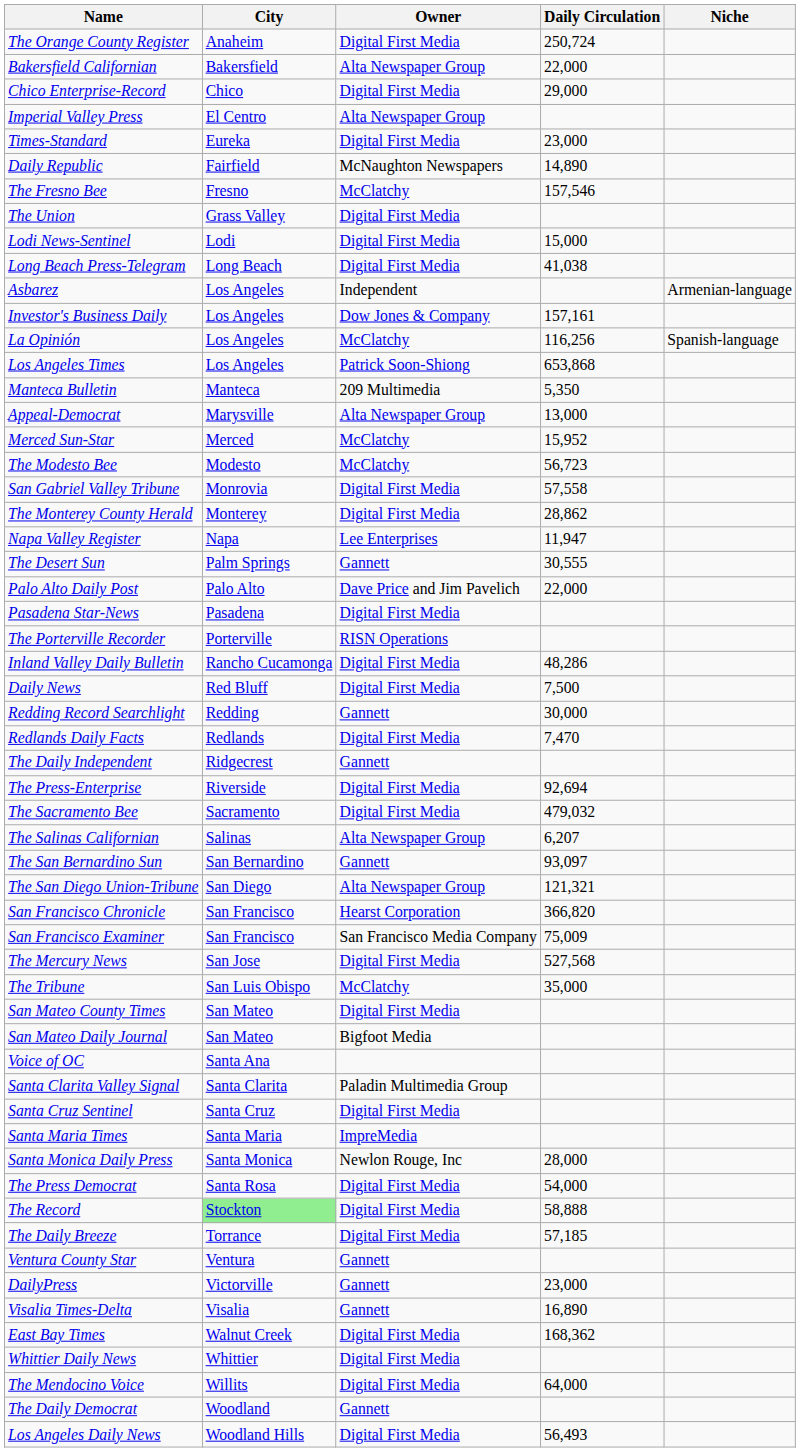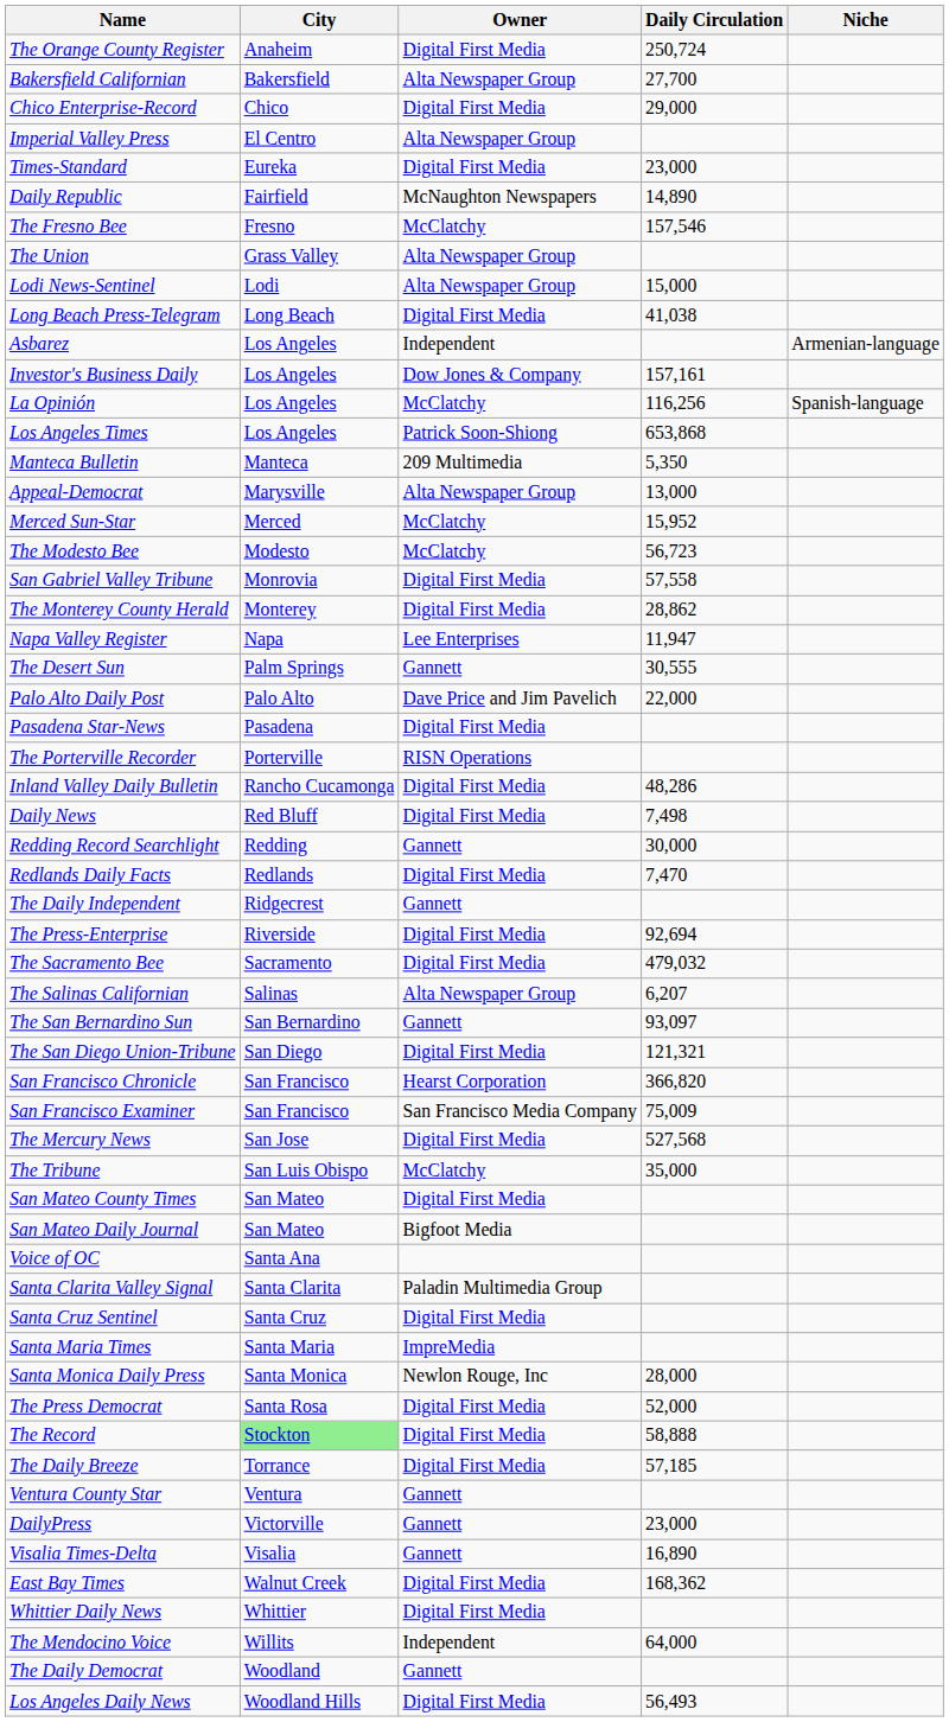Bakersfield Californian | Daily Circulation: 22,000 -> 27,700
The Union | Owner: Digital First Media -> Alta Newspaper Group
Lodi News-Sentinel | Owner: Digital First Media -> Alta Newspaper Group
Daily News | Daily Circulation: 7,500 -> 7,498
The San Diego Union-Tribune | Owner: Alta Newspaper Group -> Digital First Media
The Press Democrat | Daily Circulation: 54,000 -> 52,000
The Mendocino Voice | Owner: Digital First Media -> Independent
